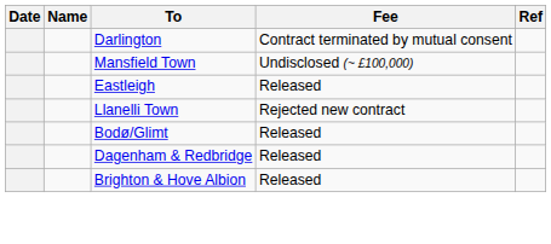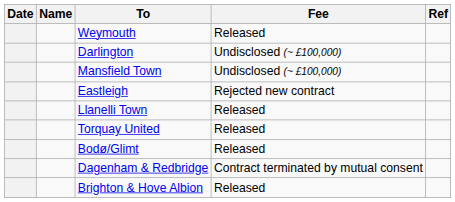+ row: Weymouth | Released
Darlington | Fee: Contract terminated by mutual consent -> Undisclosed (~ £100,000)
Eastleigh | Fee: Released -> Rejected new contract
Llanelli Town | Fee: Rejected new contract -> Released
+ row: Torquay United | Released
Dagenham & Redbridge | Fee: Released -> Contract terminated by mutual consent
